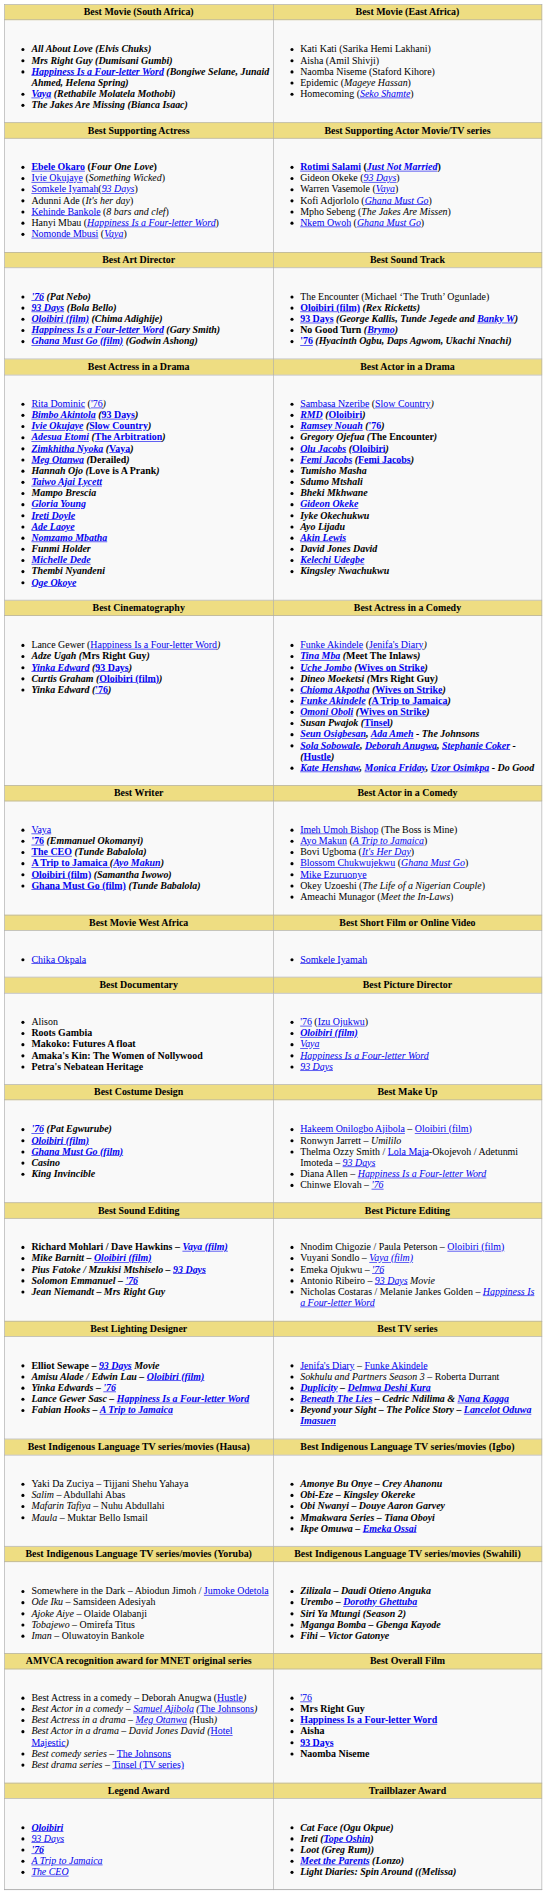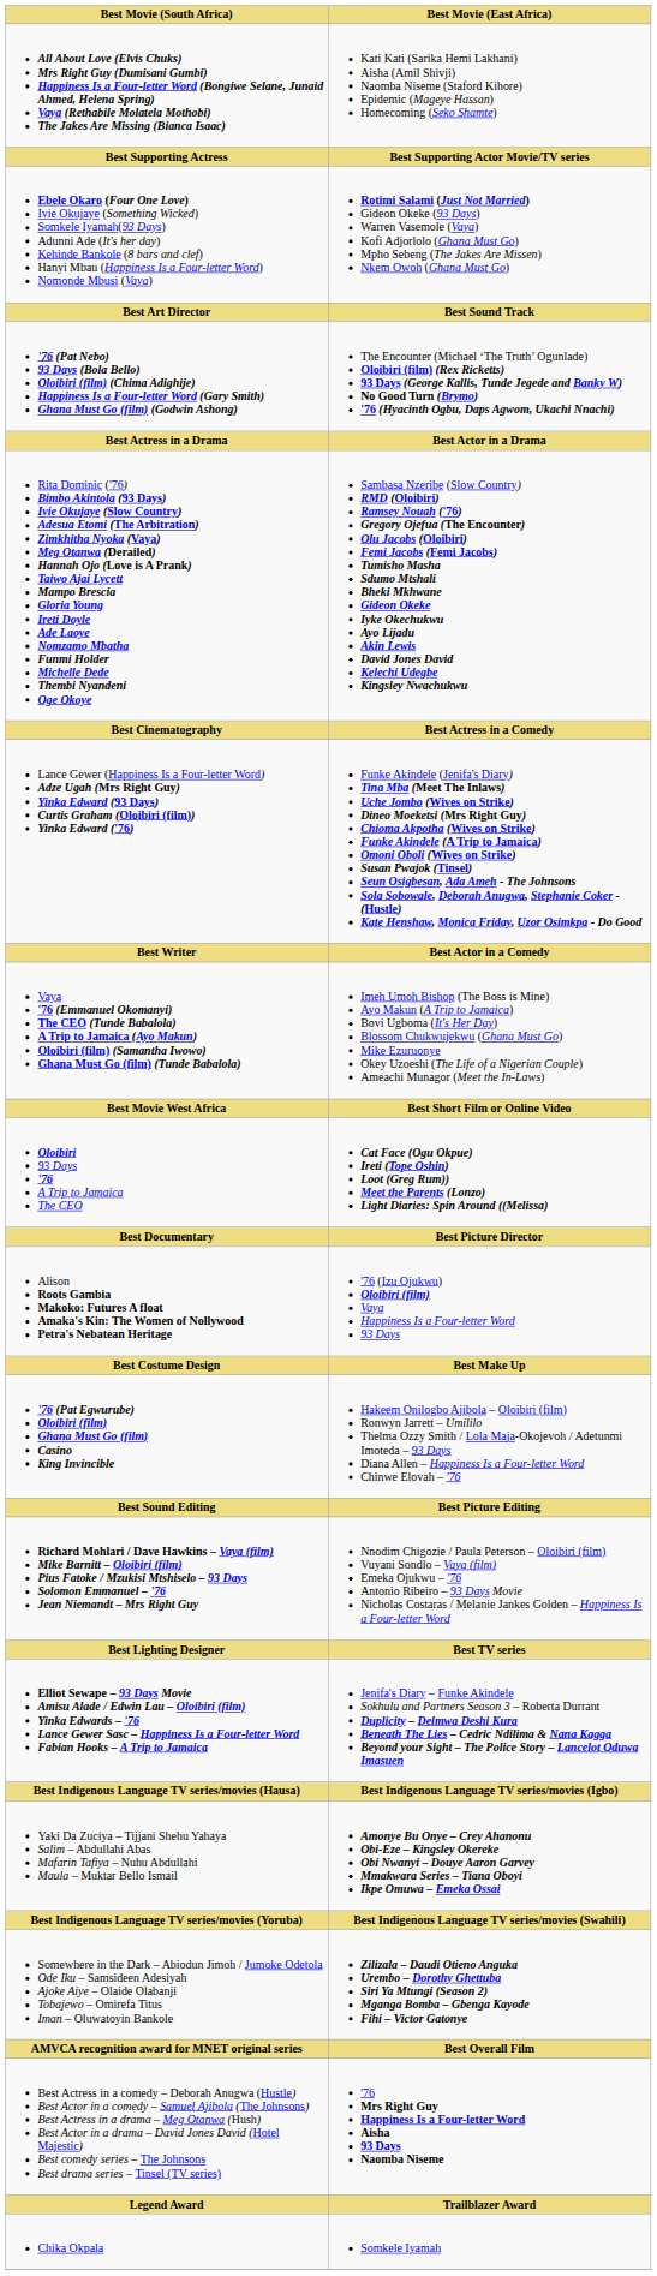rows swapped: Oloibiri 93 Days '76 A Trip to Jamaica The CEO <-> Chika Okpala
